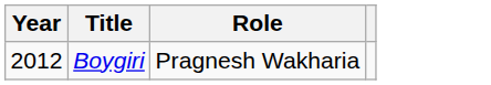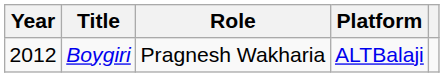+ column: Platform | ALTBalaji
